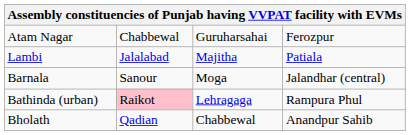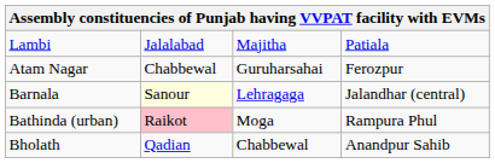rows swapped: Lambi <-> Atam Nagar
Barnala | column 2: no background -> lightyellow background
Barnala | column 3: Moga -> Lehragaga
Bathinda (urban) | column 3: Lehragaga -> Moga
